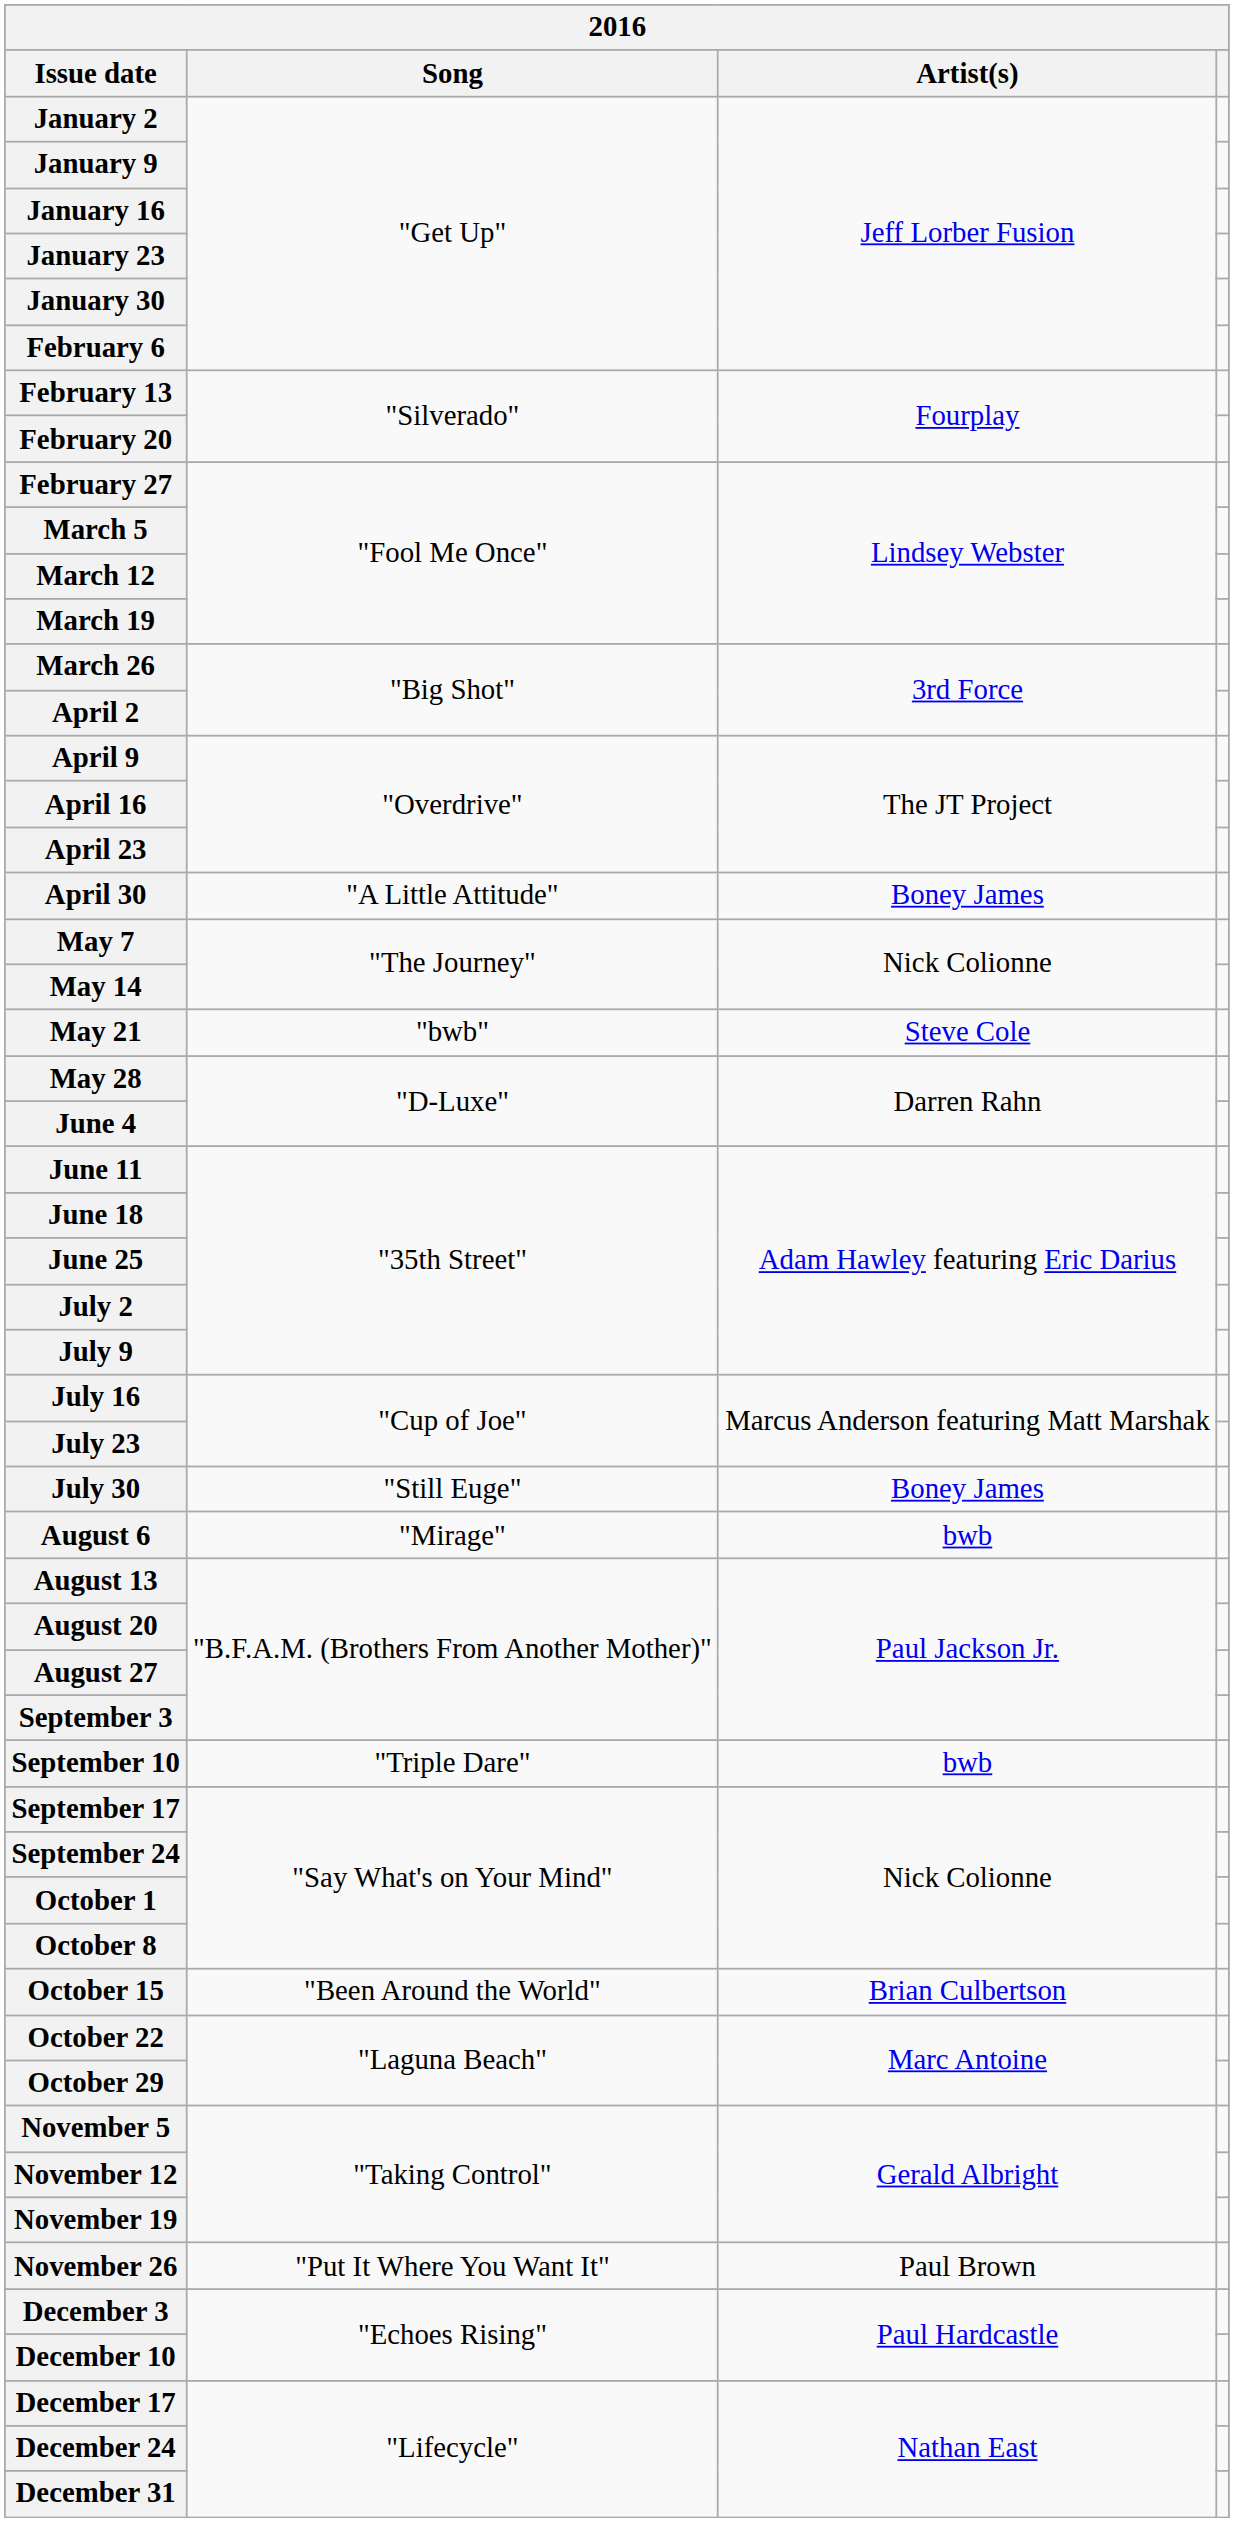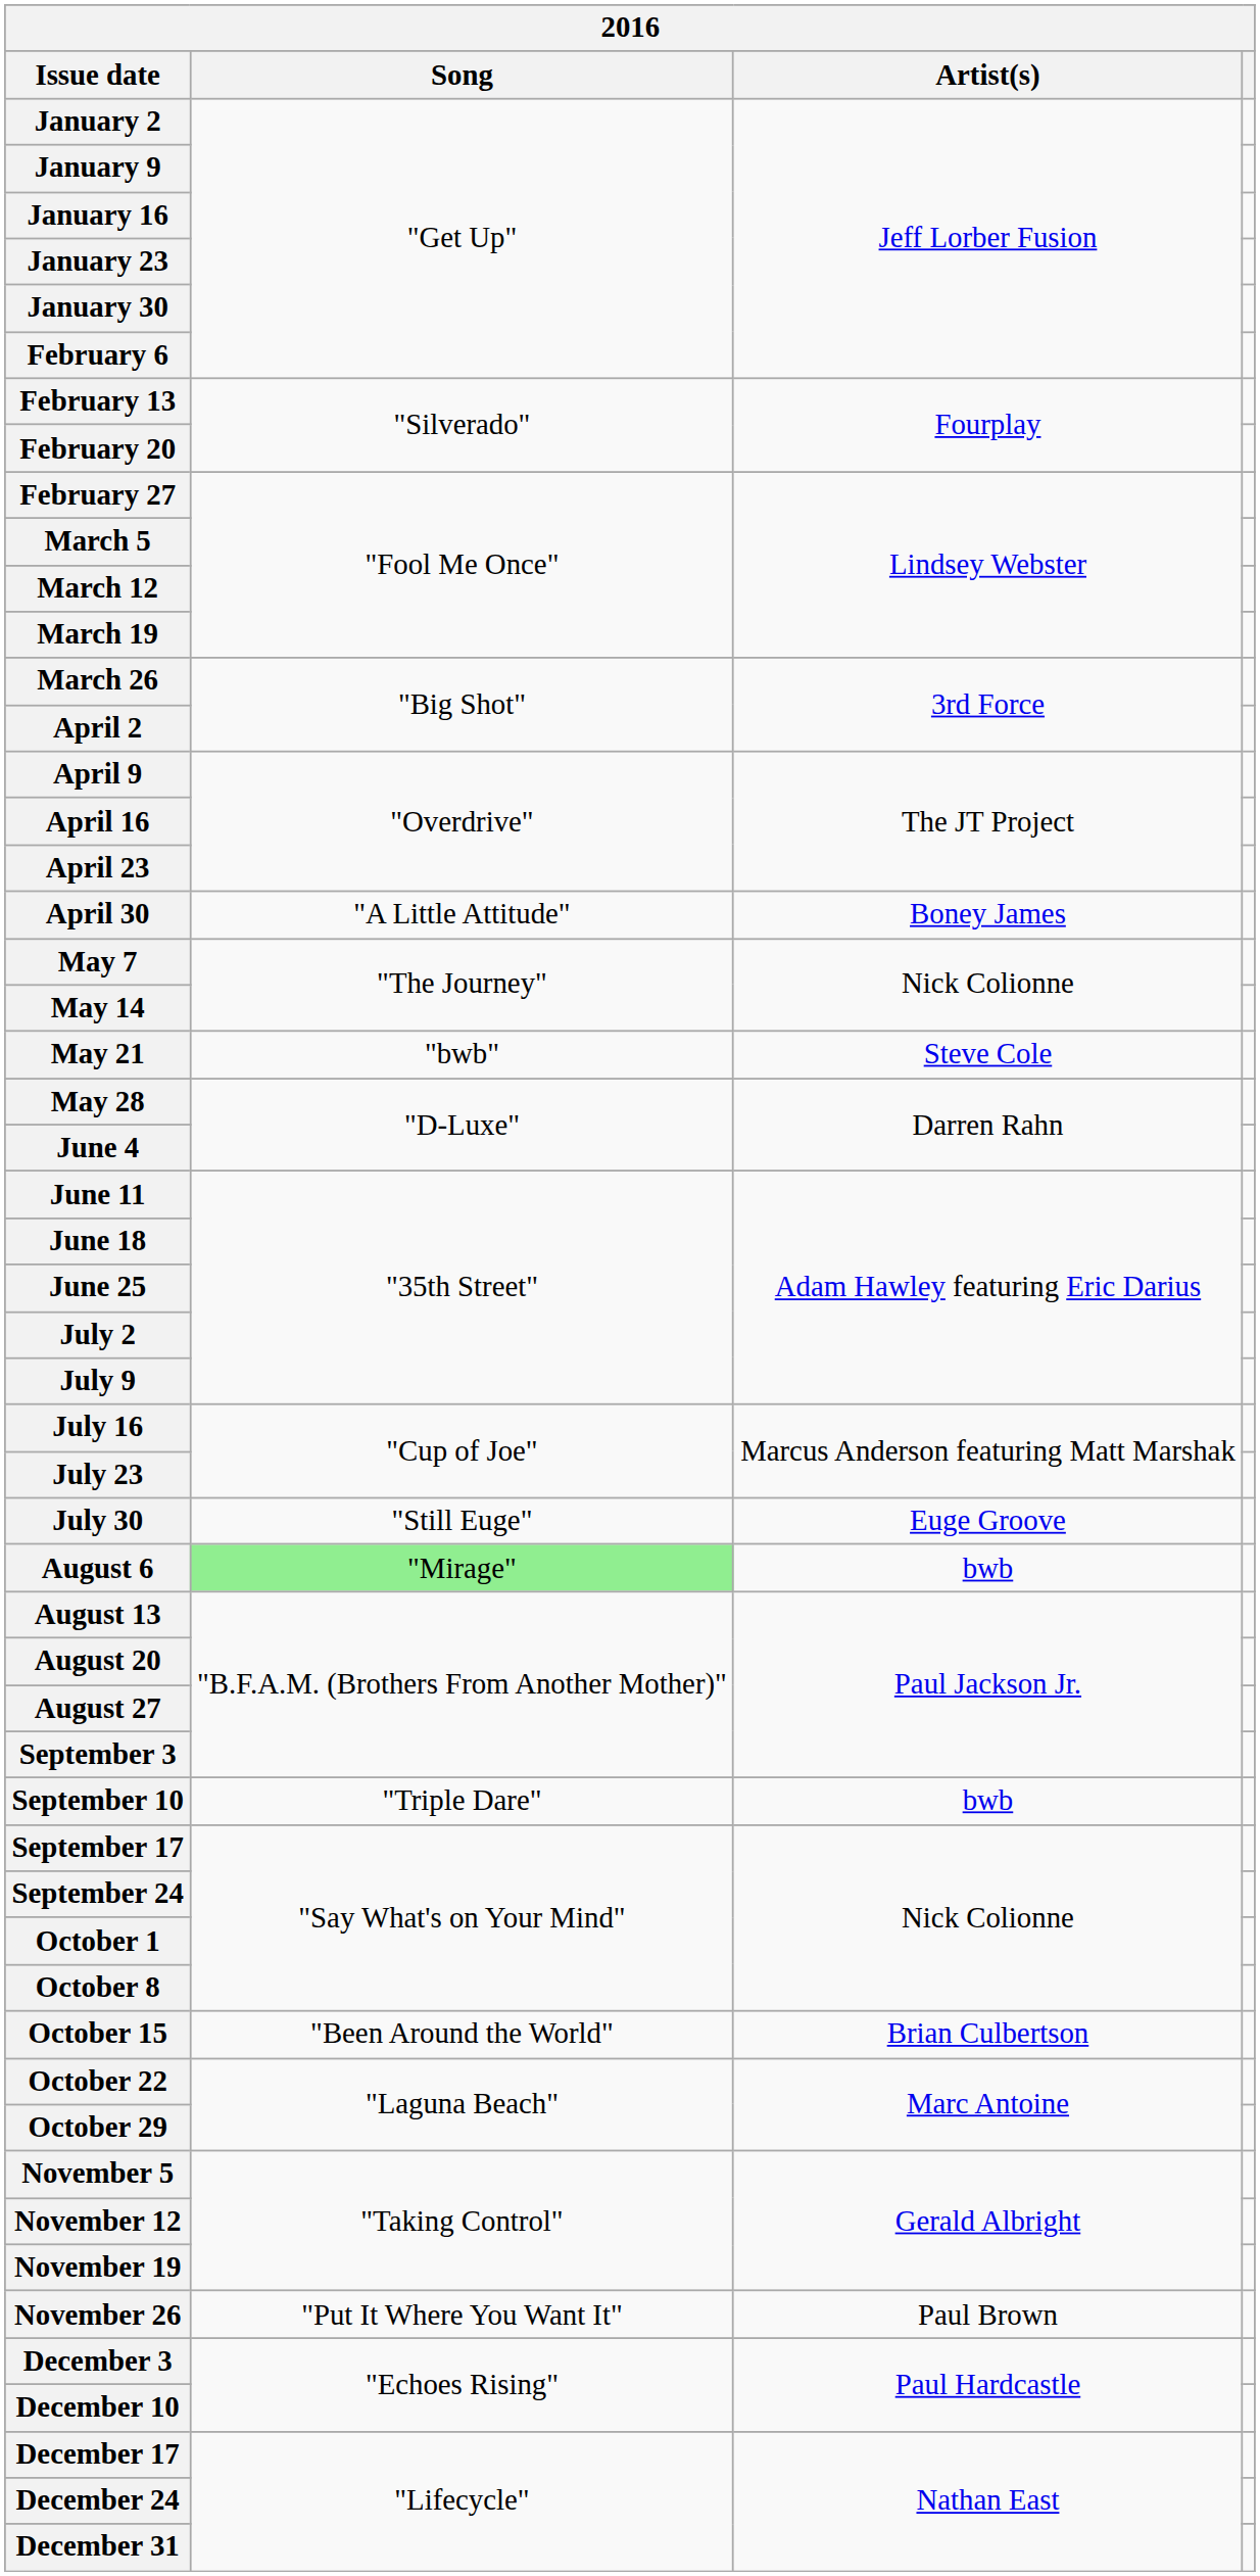July 30 | Artist(s): Boney James -> Euge Groove
August 6 | Song: no background -> lightgreen background
